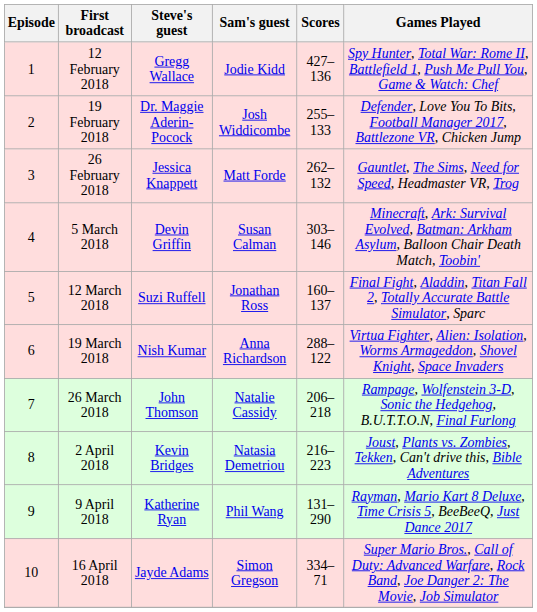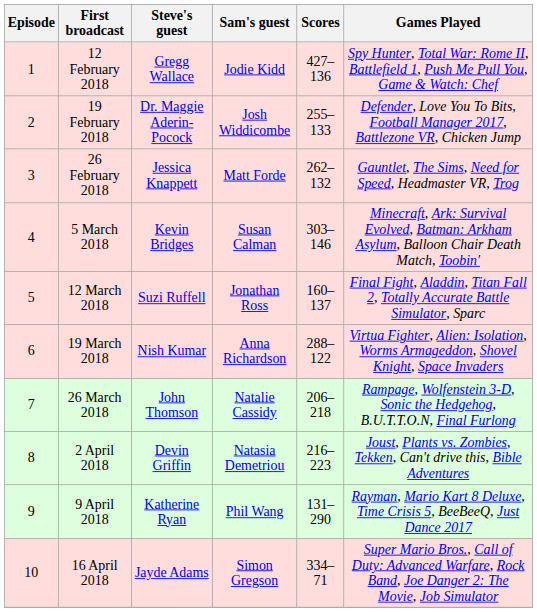5 March 2018 | Steve's guest: Devin Griffin -> Kevin Bridges
2 April 2018 | Steve's guest: Kevin Bridges -> Devin Griffin
